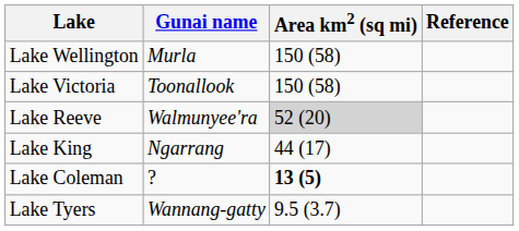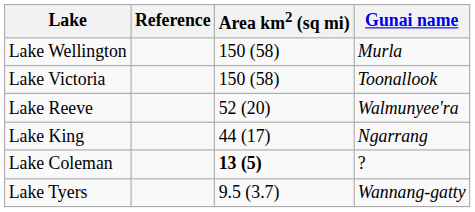columns swapped: Gunai name <-> Reference
Lake Reeve | Area km2 (sq mi): lightgrey background -> no background
